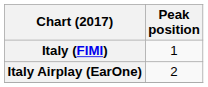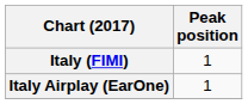Italy Airplay (EarOne) | Peak position: 2 -> 1
